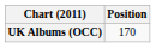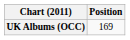UK Albums (OCC) | Position: 170 -> 169
